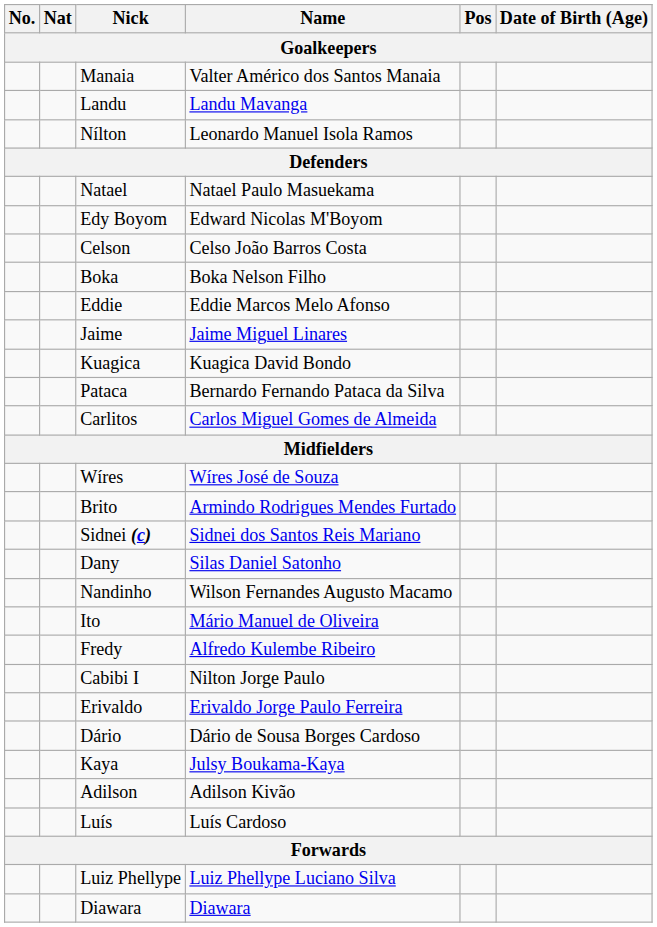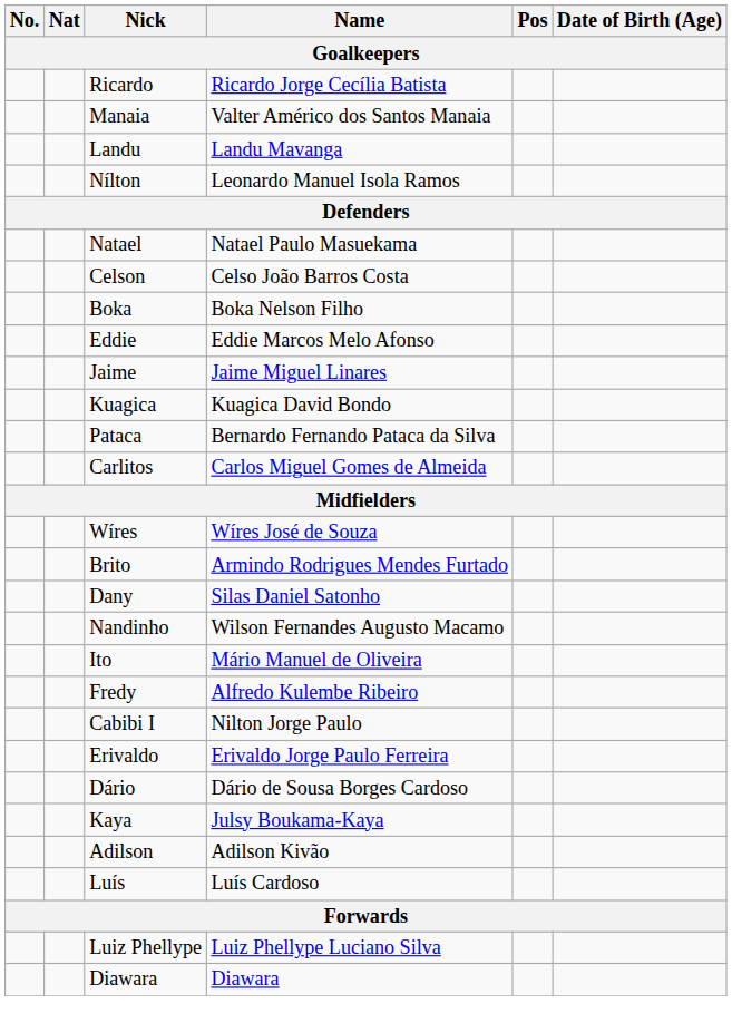+ row: Ricardo | Ricardo Jorge Cecília Batista
- row: Edy Boyom | Edward Nicolas M'Boyom
- row: Sidnei (c) | Sidnei dos Santos Reis Mariano
